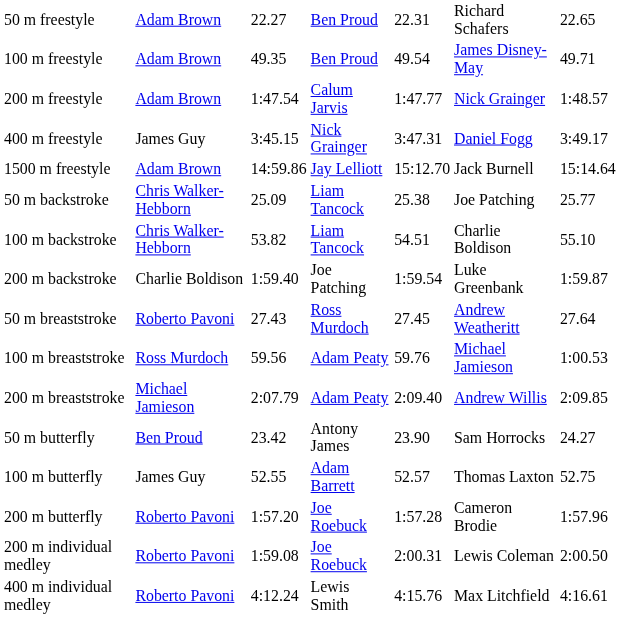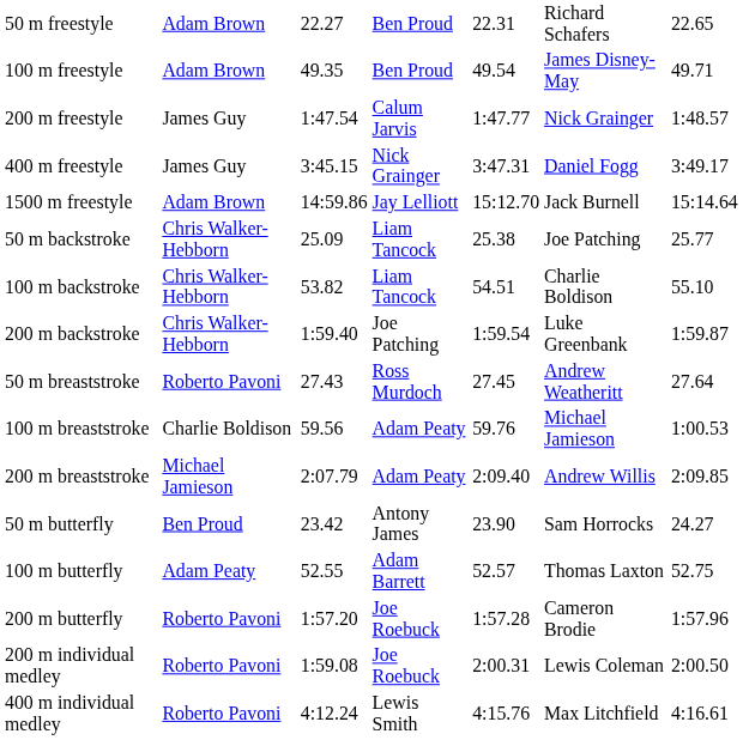200 m freestyle | column 2: Adam Brown -> James Guy
200 m backstroke | column 2: Charlie Boldison -> Chris Walker-Hebborn
100 m breaststroke | column 2: Ross Murdoch -> Charlie Boldison
100 m butterfly | column 2: James Guy -> Adam Peaty
